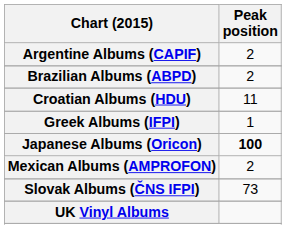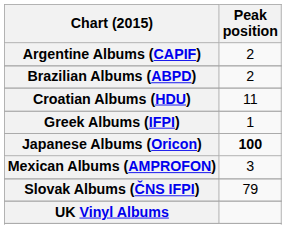Mexican Albums (AMPROFON) | Peak position: 2 -> 3
Slovak Albums (ČNS IFPI) | Peak position: 73 -> 79
